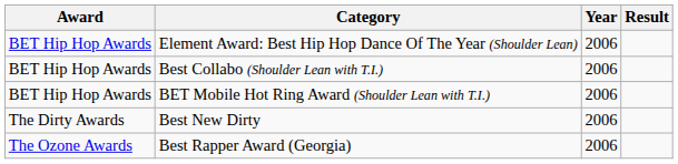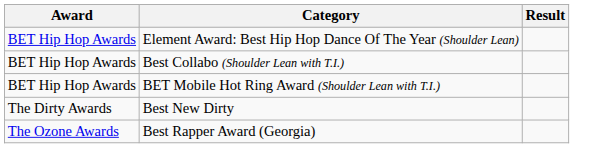- column: Year | 2006 | 2006 | 2006 | 2006 | 2006
